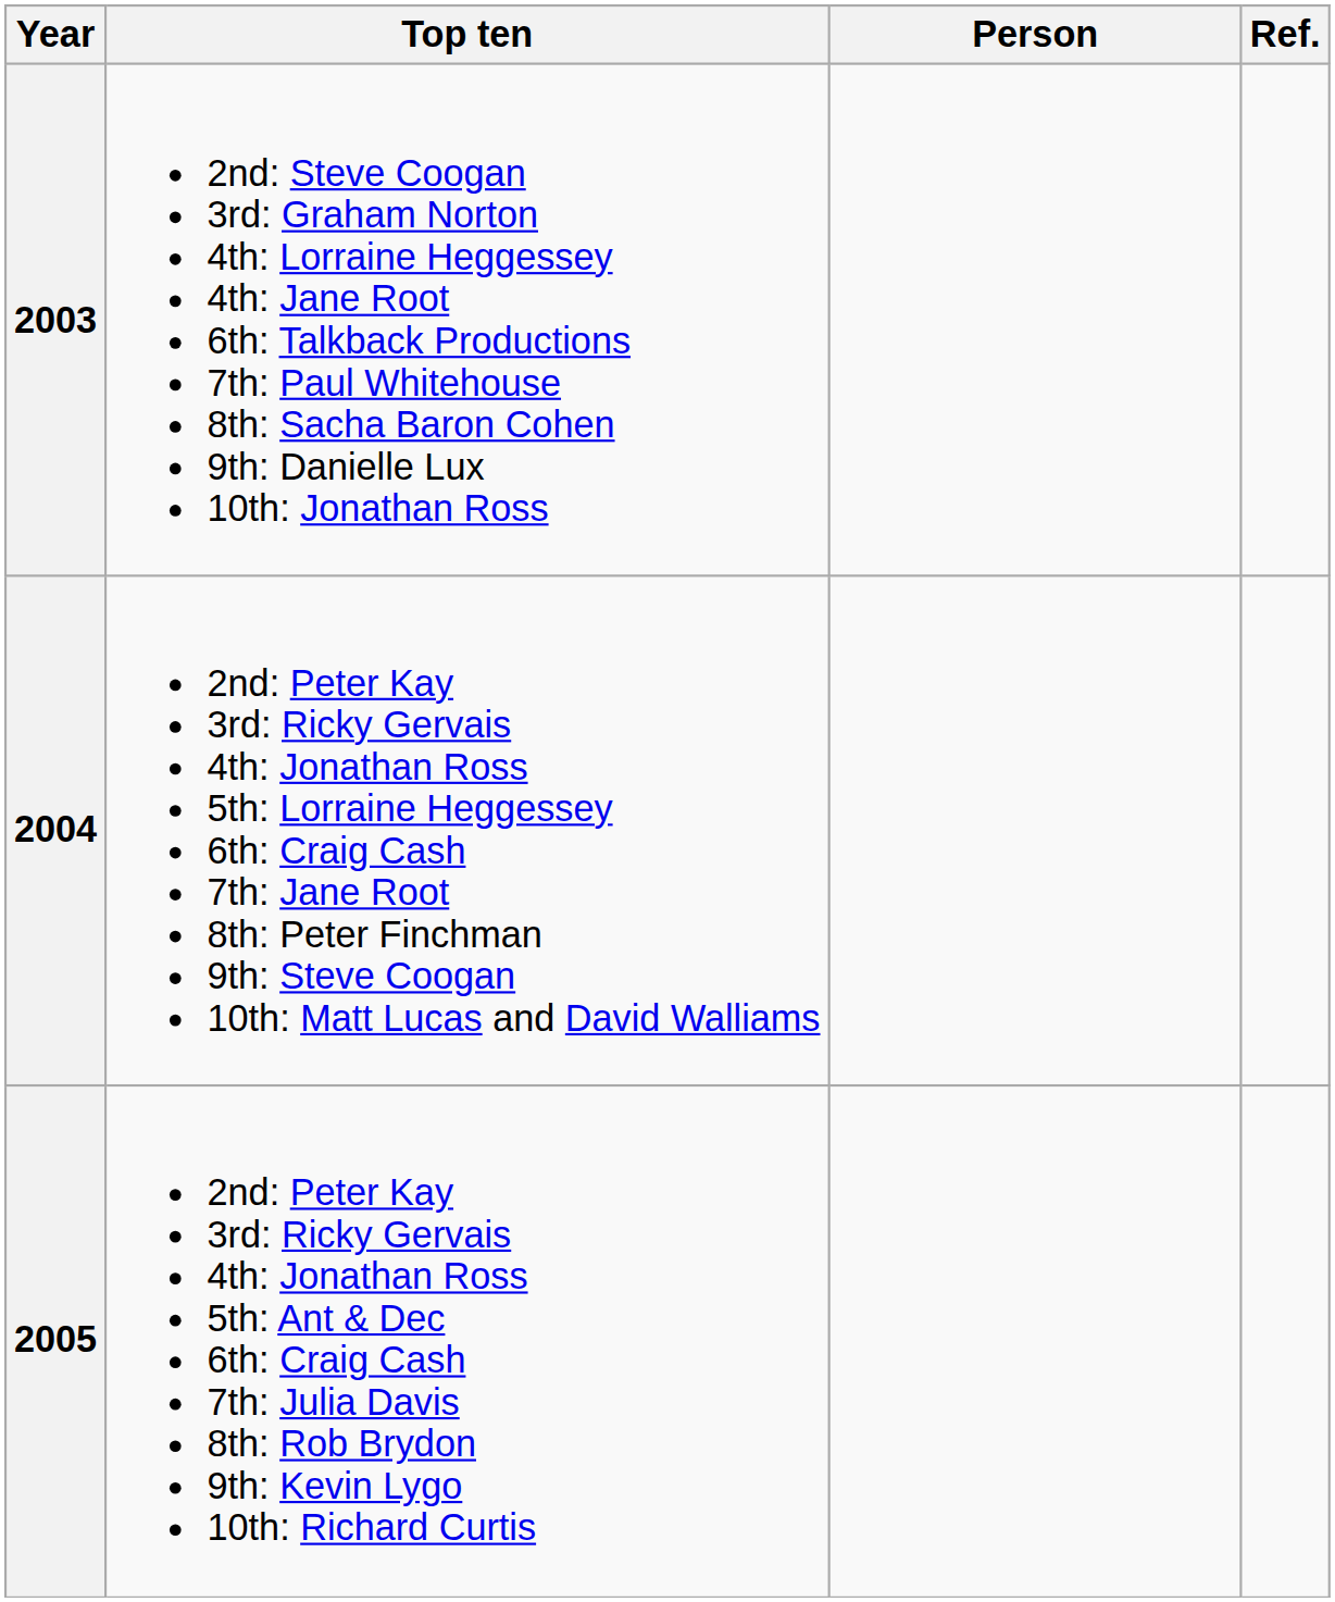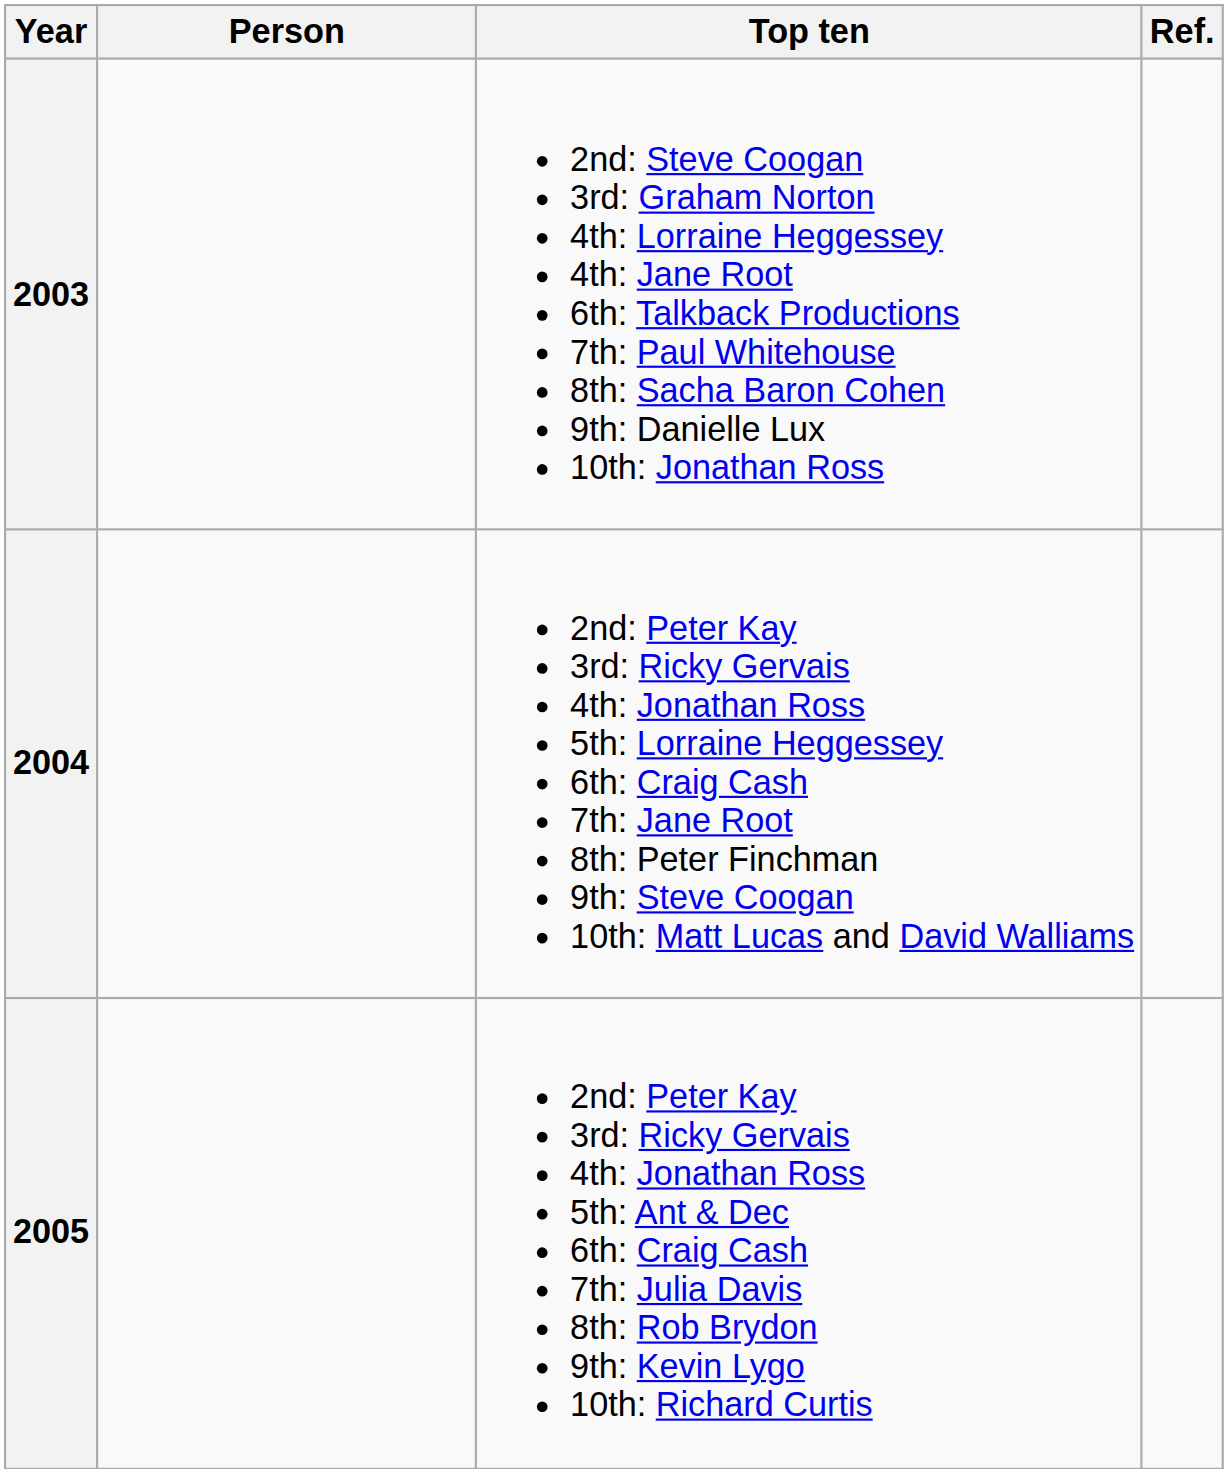columns swapped: Person <-> Top ten
